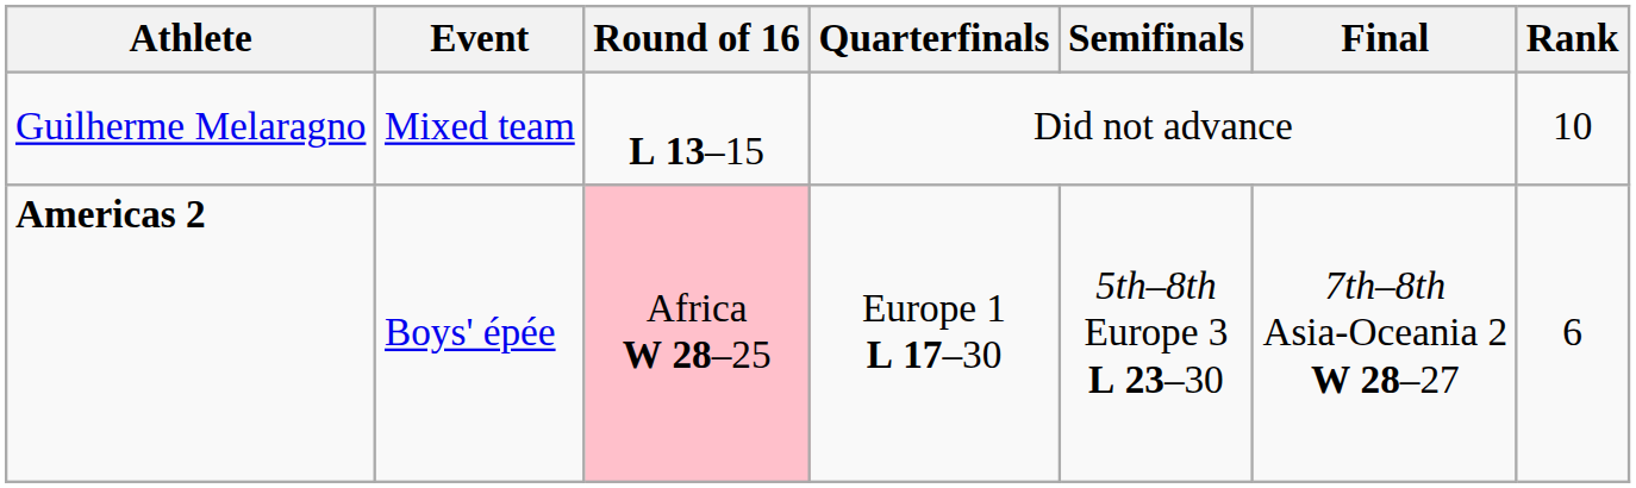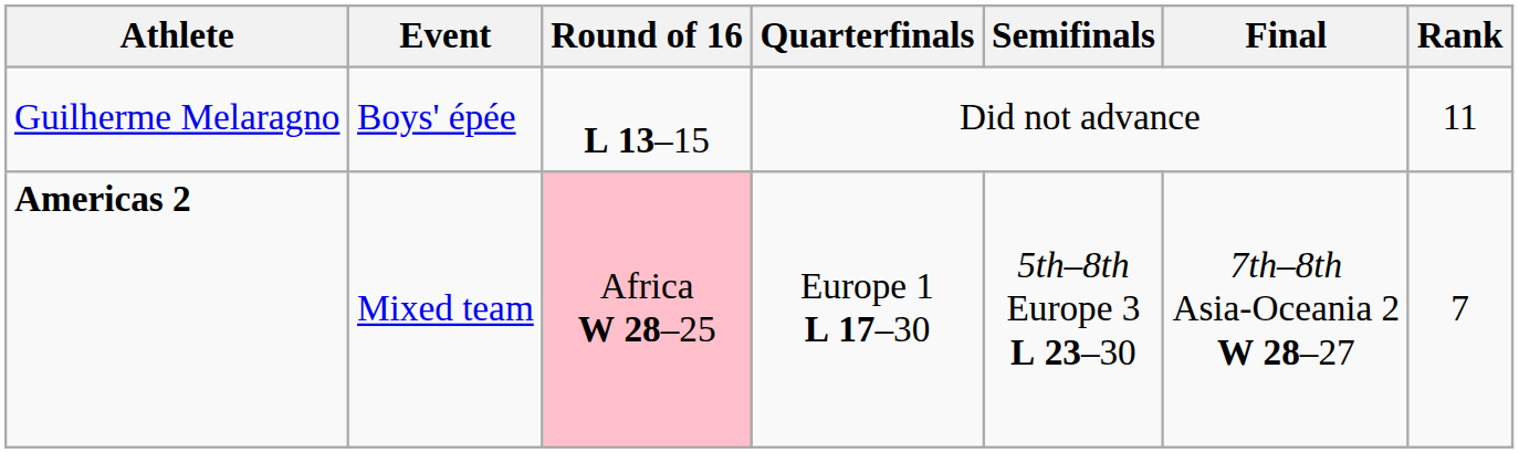Guilherme Melaragno | Event: Mixed team -> Boys' épée
Guilherme Melaragno | Rank: 10 -> 11
Americas 2 | Event: Boys' épée -> Mixed team
Americas 2 | Rank: 6 -> 7
